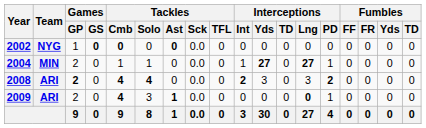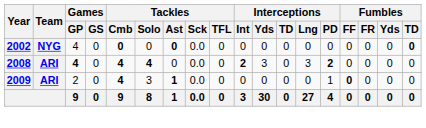2002 | Games / GP: 1 -> 4
2002 | Games / GS: bold -> normal
2002 | Fumbles / TD: normal -> bold
- row: 2004 | MIN | 2 | 0 | 1 | 1 | 0 | 0.0 | 0 | 1 | 27 | 0 | 27 | 1 | 0 | 0 | 0 | 0
2008 | Games / GP: 2 -> 4
2009 | Interceptions / Lng: bold -> normal
2009 | Fumbles / FF: normal -> bold
